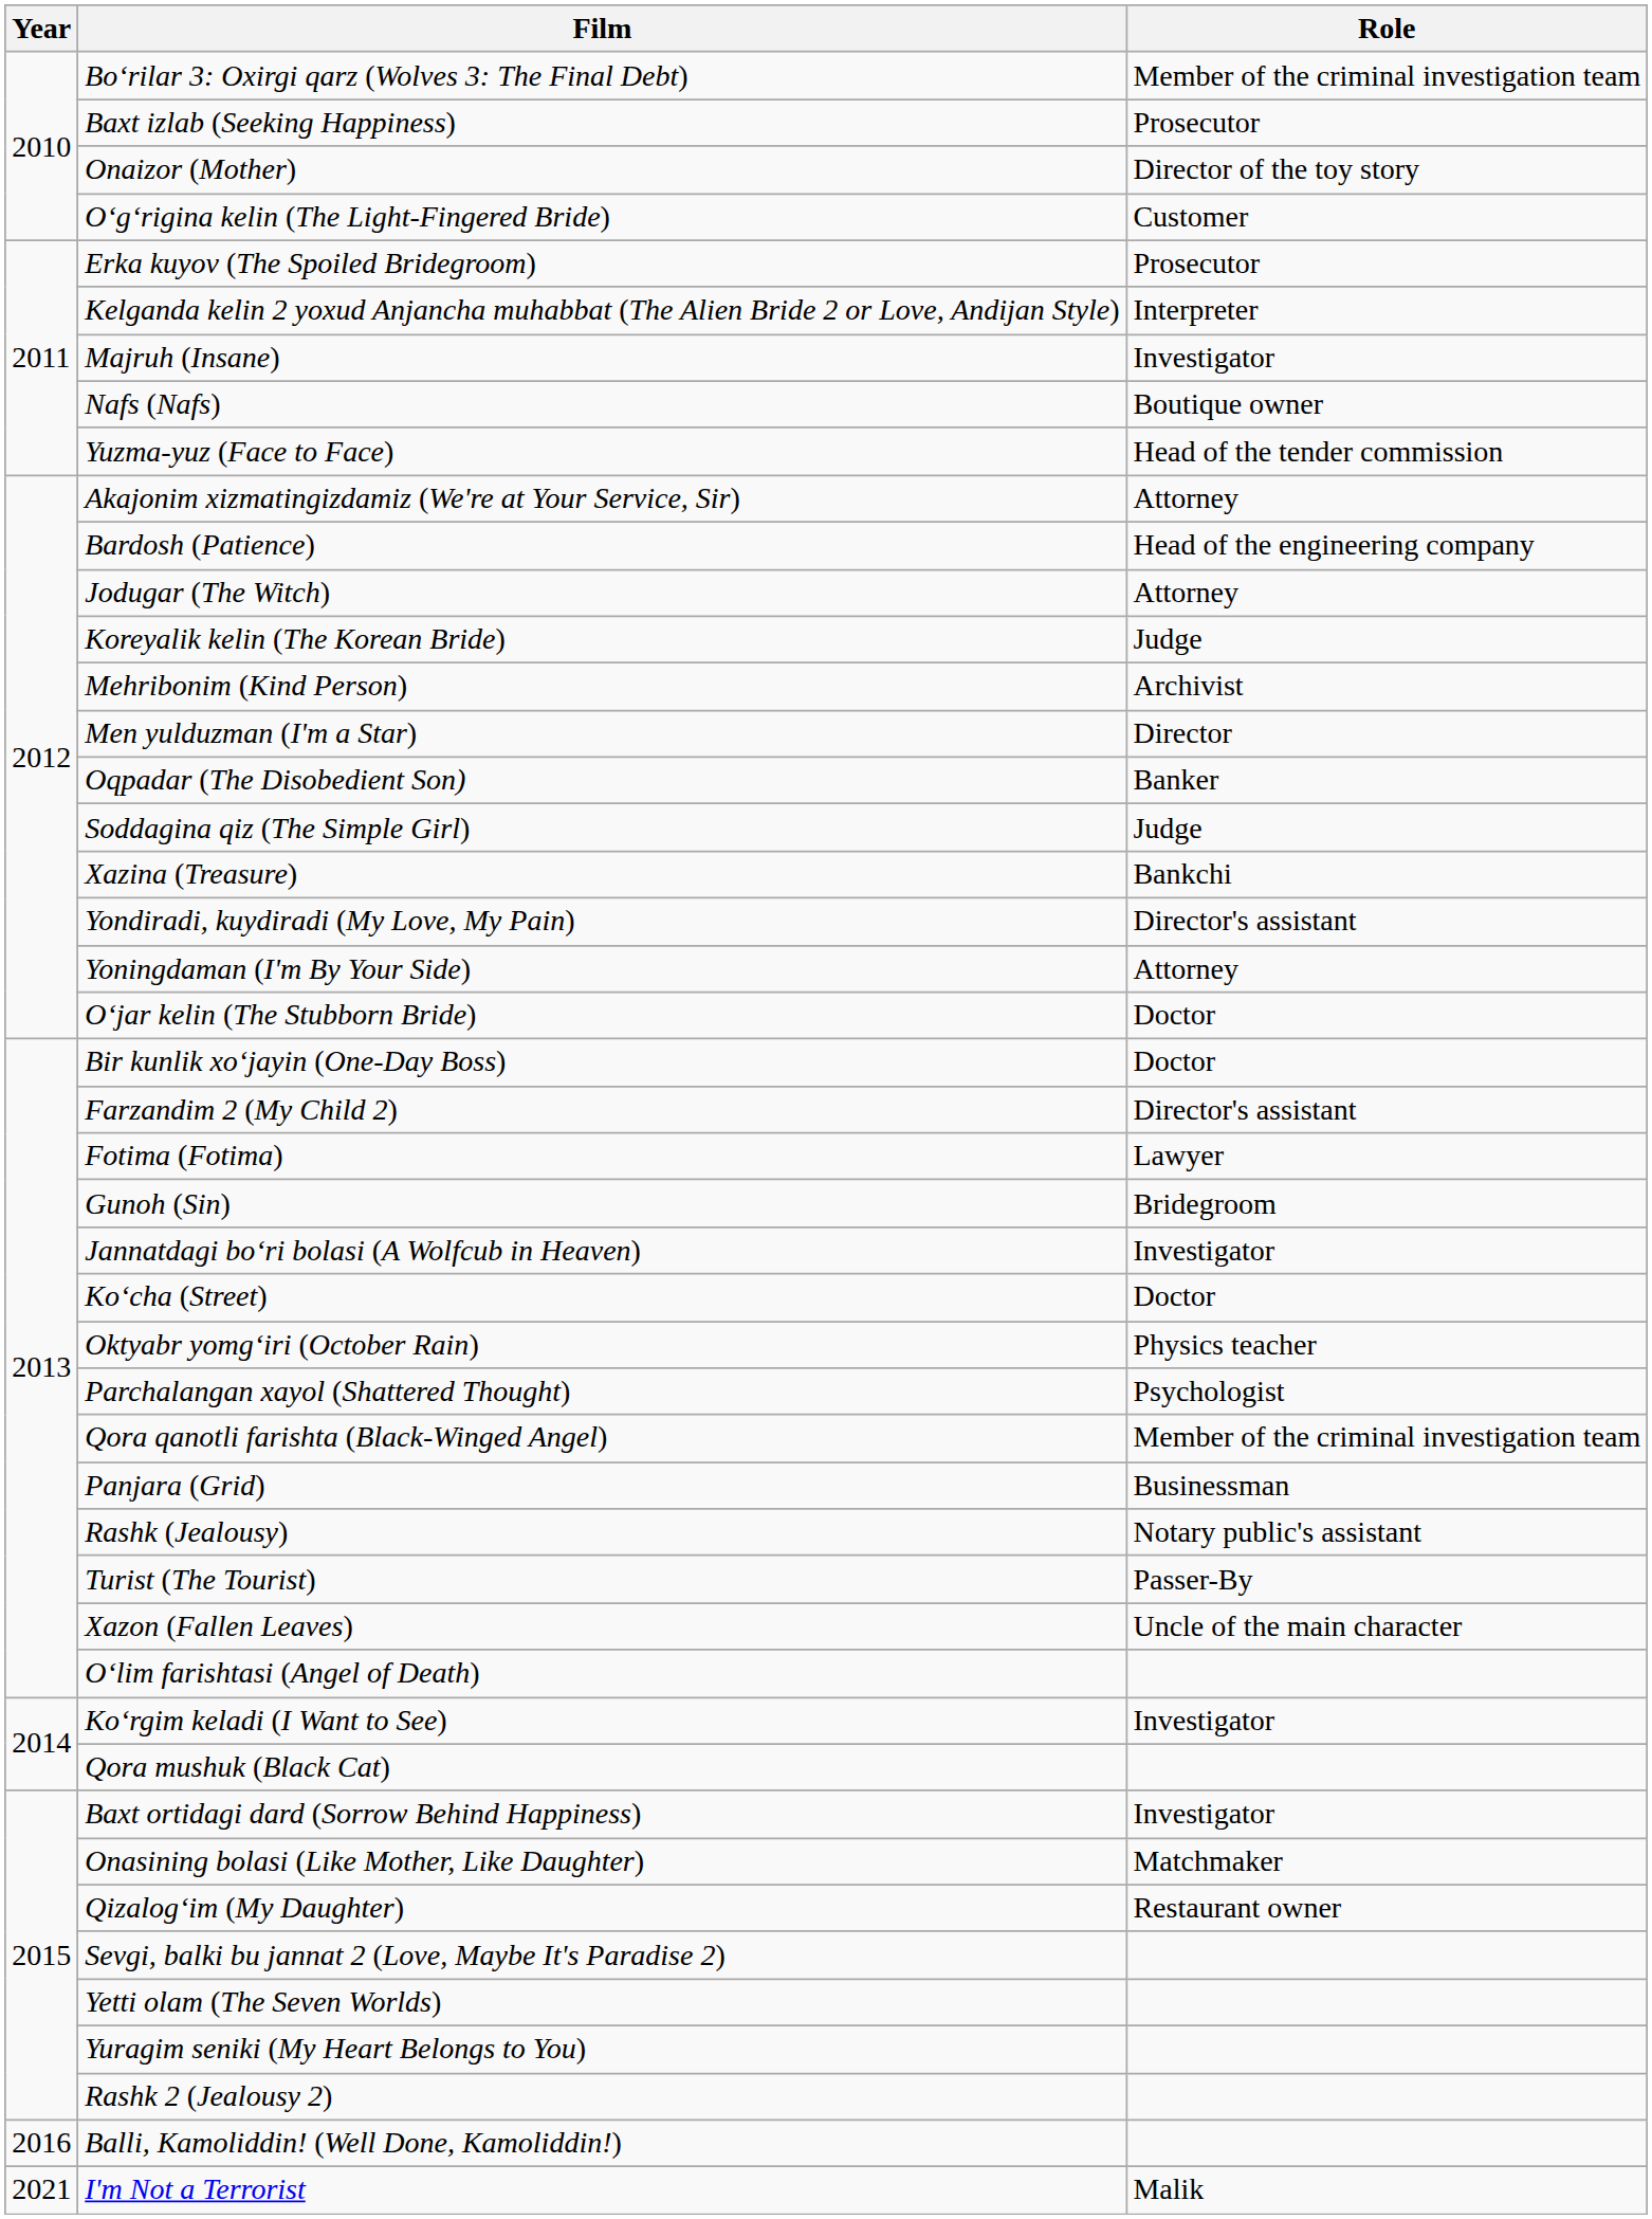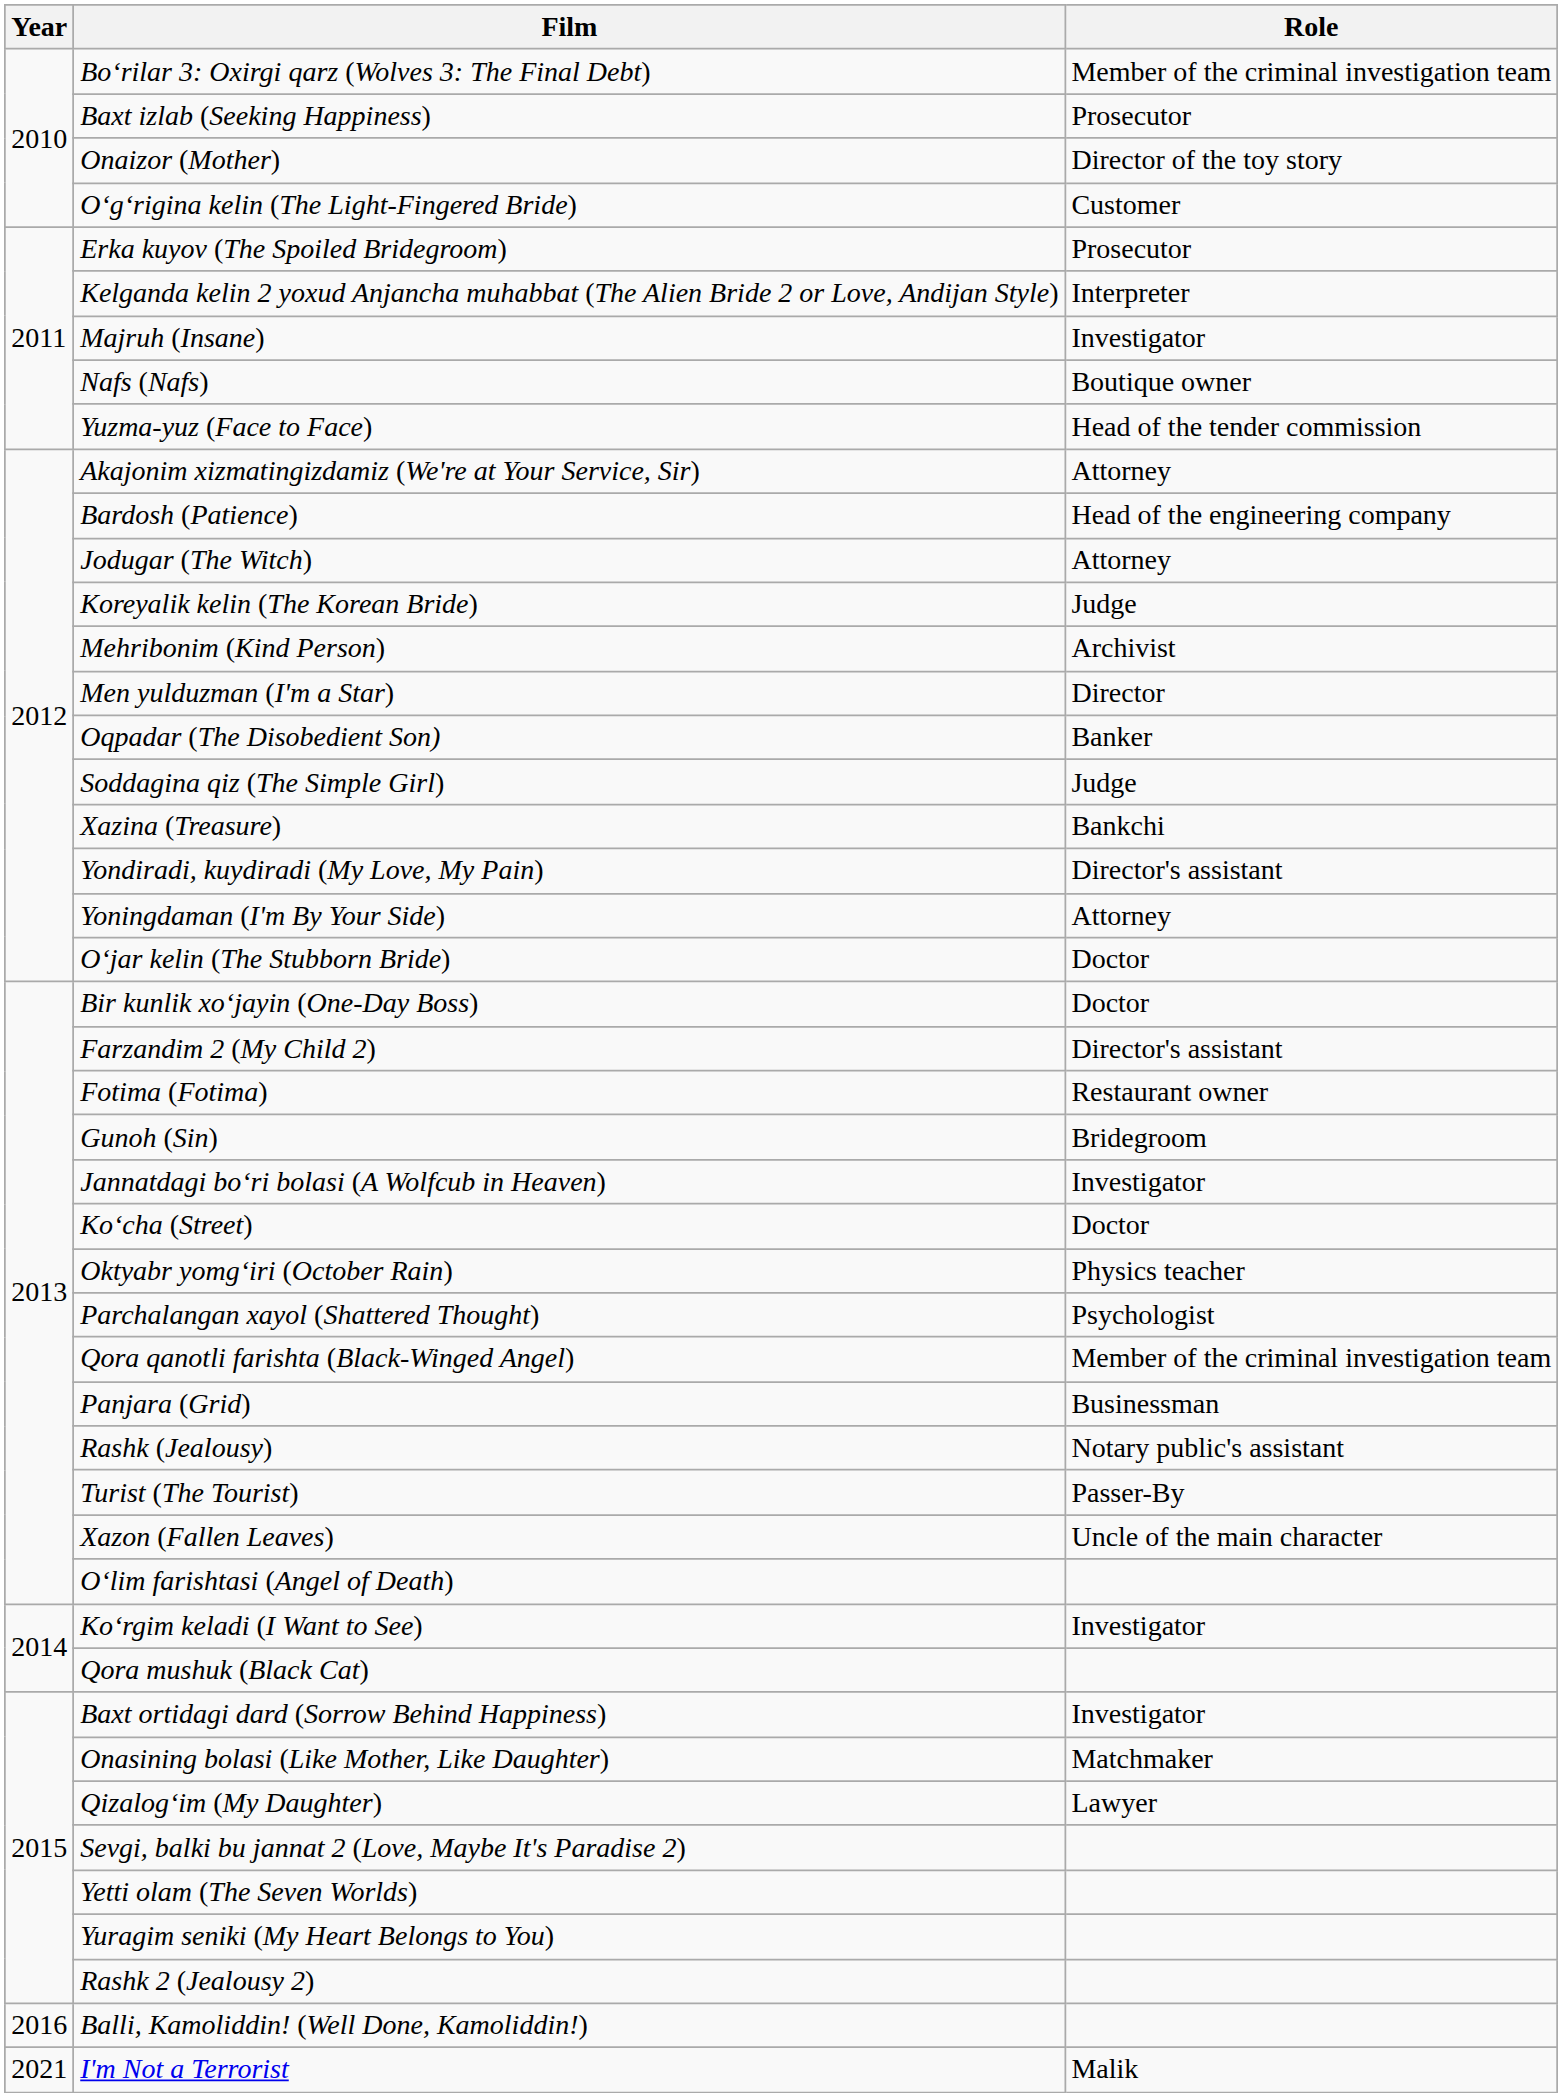Fotima (Fotima) | Role: Lawyer -> Restaurant owner
Qizalogʻim (My Daughter) | Role: Restaurant owner -> Lawyer
